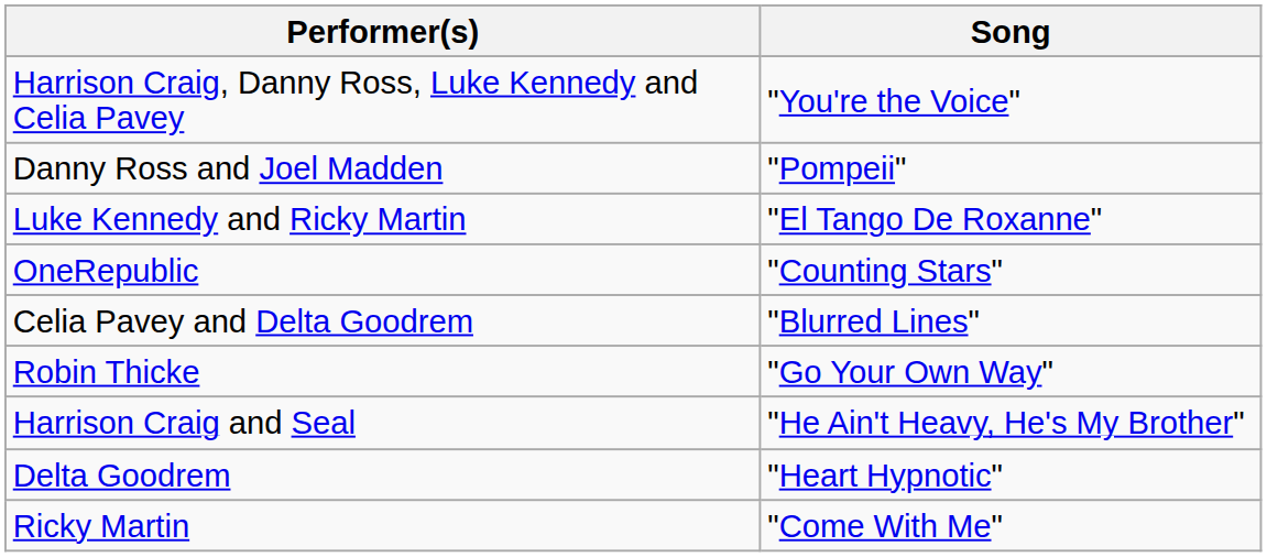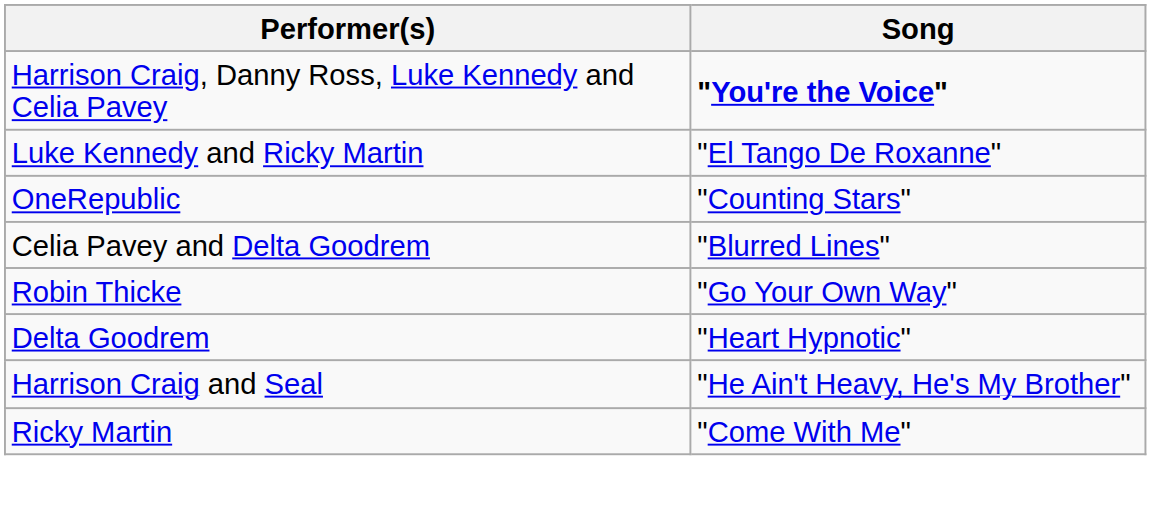Harrison Craig, Danny Ross, Luke Kennedy and Celia Pavey | Song: normal -> bold
- row: Danny Ross and Joel Madden | "Pompeii"
rows swapped: Harrison Craig and Seal <-> Delta Goodrem
